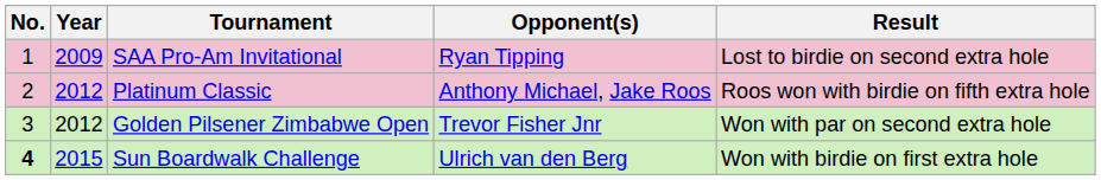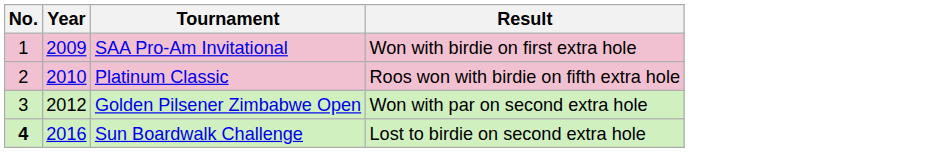- column: Opponent(s) | Ryan Tipping | Anthony Michael, Jake Roos | Trevor Fisher Jnr | Ulrich van den Berg
SAA Pro-Am Invitational | Result: Lost to birdie on second extra hole -> Won with birdie on first extra hole
Platinum Classic | Year: 2012 -> 2010
Sun Boardwalk Challenge | Year: 2015 -> 2016
Sun Boardwalk Challenge | Result: Won with birdie on first extra hole -> Lost to birdie on second extra hole
